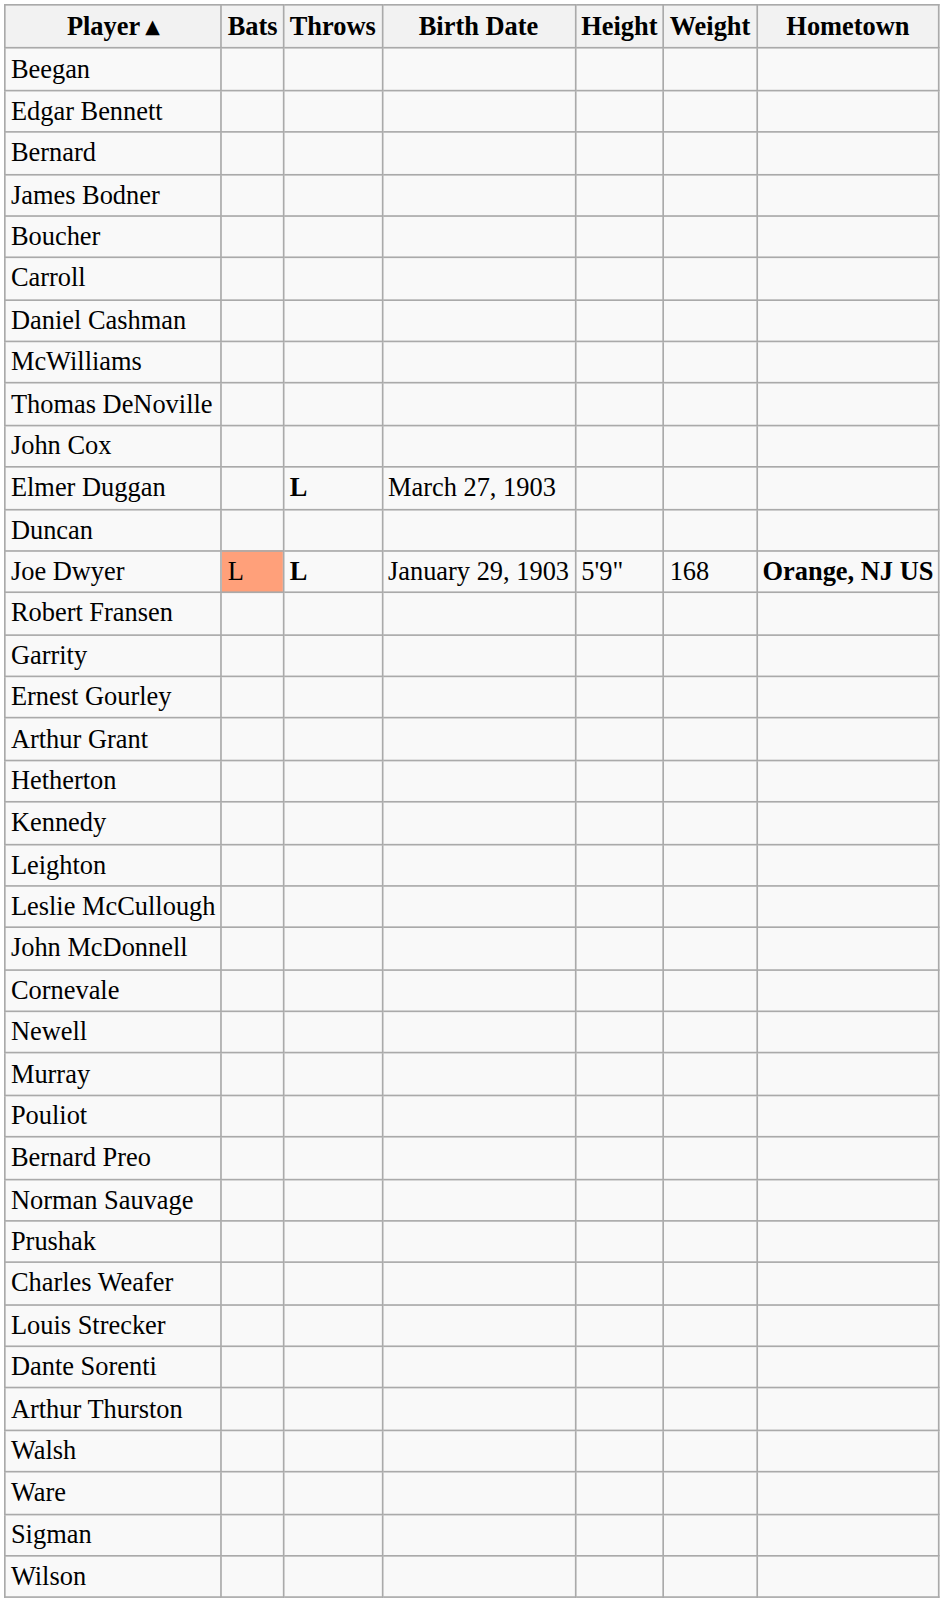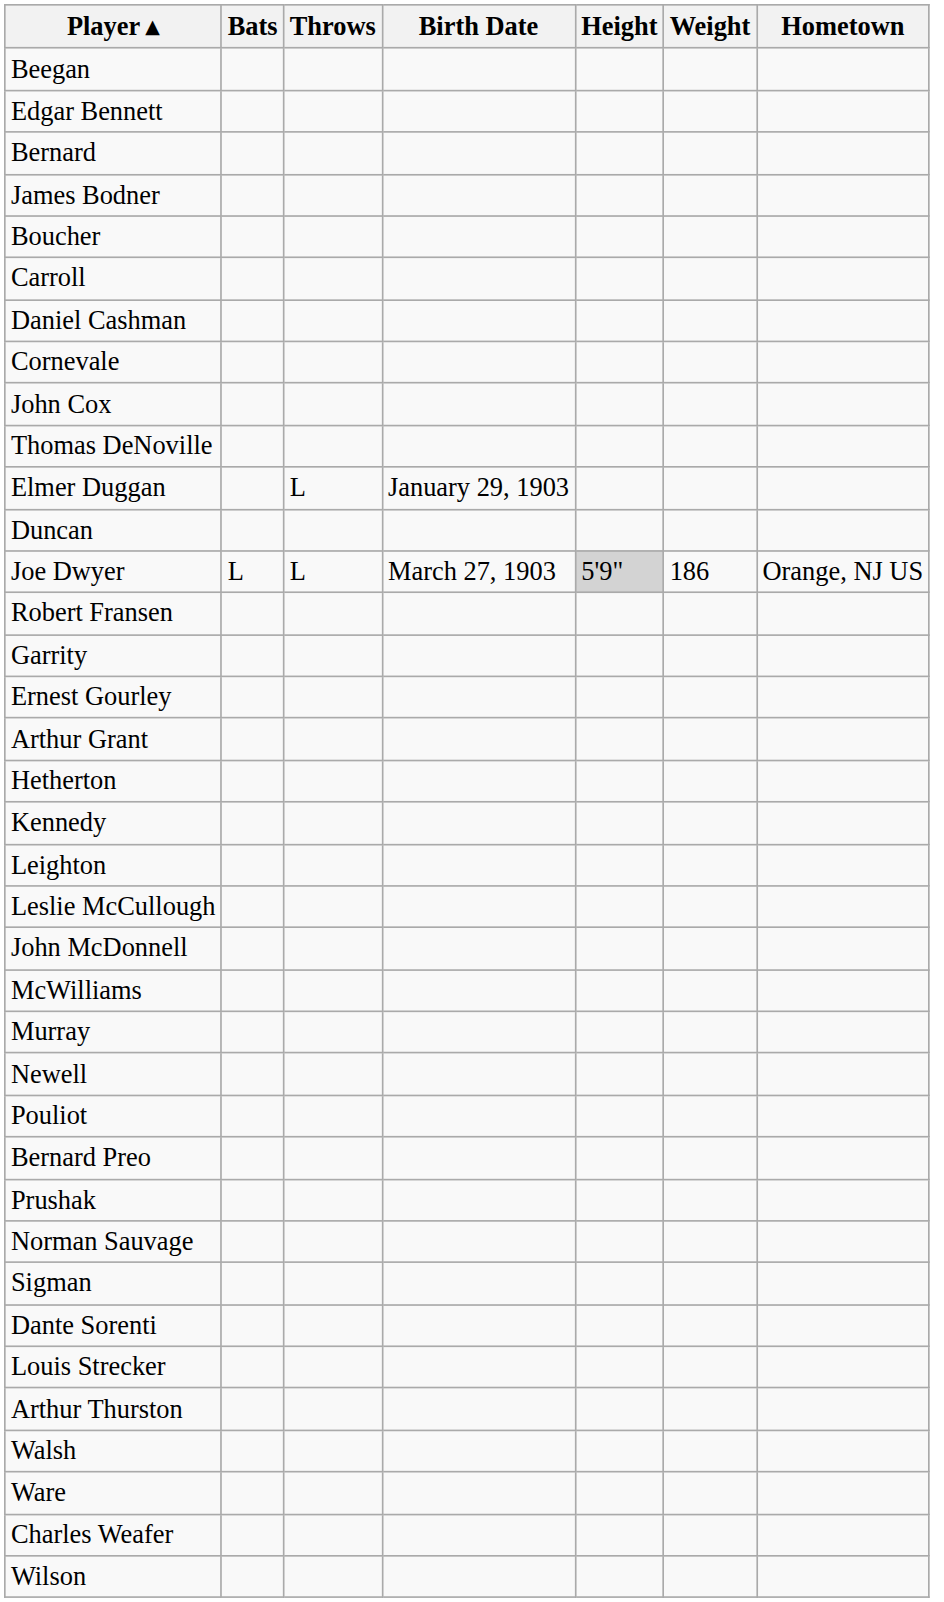rows swapped: Cornevale <-> McWilliams
rows swapped: John Cox <-> Thomas DeNoville
Elmer Duggan | Throws: bold -> normal
Elmer Duggan | Birth Date: March 27, 1903 -> January 29, 1903
Joe Dwyer | Bats: lightsalmon background -> no background
Joe Dwyer | Throws: bold -> normal
Joe Dwyer | Birth Date: January 29, 1903 -> March 27, 1903
Joe Dwyer | Height: no background -> lightgrey background
Joe Dwyer | Weight: 168 -> 186
Joe Dwyer | Hometown: bold -> normal
rows swapped: Murray <-> Newell
rows swapped: Prushak <-> Norman Sauvage
rows swapped: Sigman <-> Charles Weafer
rows swapped: Dante Sorenti <-> Louis Strecker
